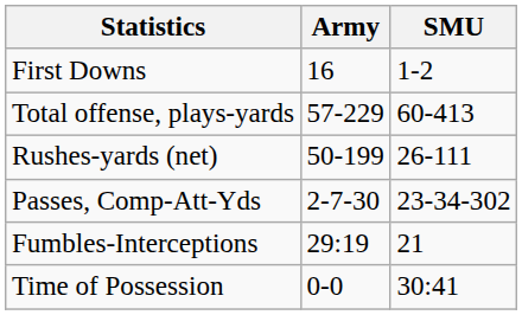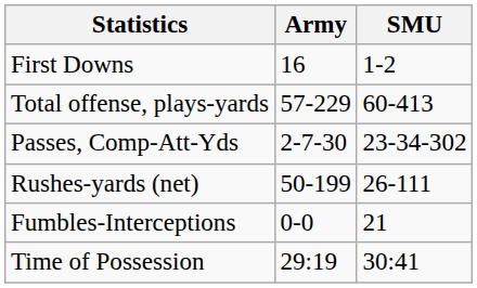rows swapped: Rushes-yards (net) <-> Passes, Comp-Att-Yds
Fumbles-Interceptions | Army: 29:19 -> 0-0
Time of Possession | Army: 0-0 -> 29:19
